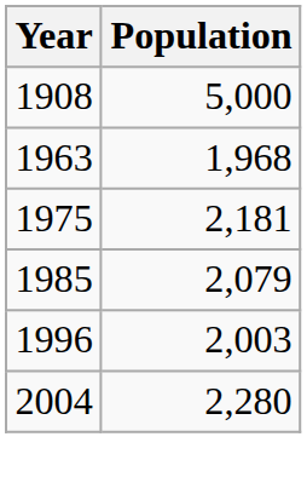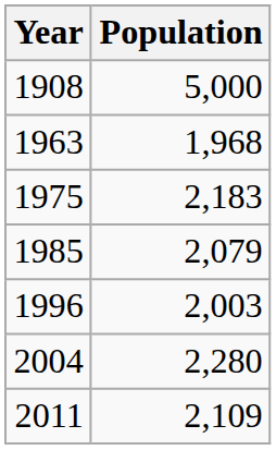1975 | Population: 2,181 -> 2,183
+ row: 2011 | 2,109
